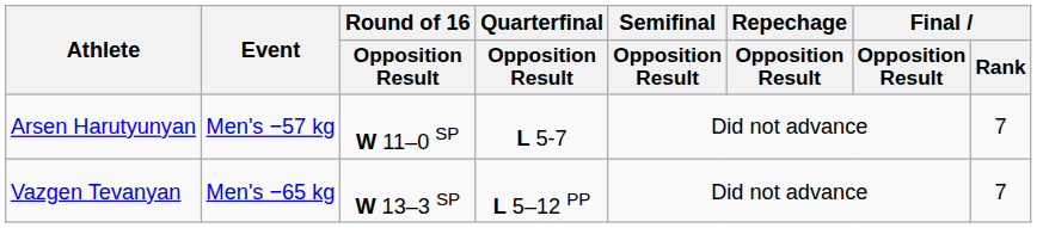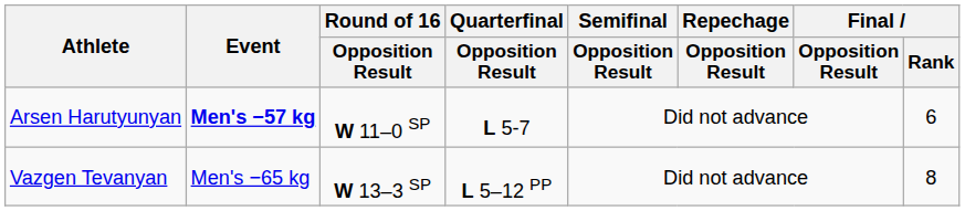Arsen Harutyunyan | Event: normal -> bold
Arsen Harutyunyan | Final / Rank: 7 -> 6
Vazgen Tevanyan | Final / Rank: 7 -> 8
